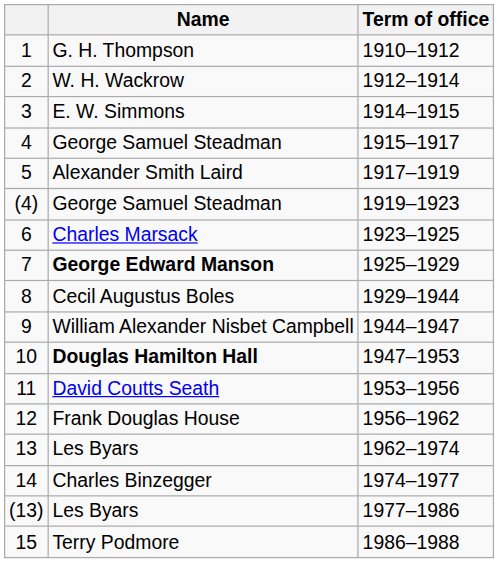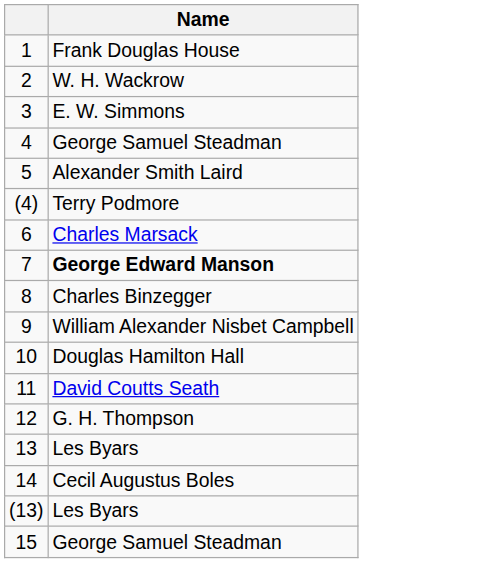- column: Term of office | 1910–1912 | 1912–1914 | 1914–1915 | 1915–1917 | 1917–1919 | 1919–1923 | 1923–1925 | 1925–1929 | 1929–1944 | 1944–1947 | 1947–1953 | 1953–1956 | 1956–1962 | 1962–1974 | 1974–1977 | 1977–1986 | 1986–1988
1 | Name: G. H. Thompson -> Frank Douglas House
(4) | Name: George Samuel Steadman -> Terry Podmore
8 | Name: Cecil Augustus Boles -> Charles Binzegger
10 | Name: bold -> normal
12 | Name: Frank Douglas House -> G. H. Thompson
14 | Name: Charles Binzegger -> Cecil Augustus Boles
15 | Name: Terry Podmore -> George Samuel Steadman
